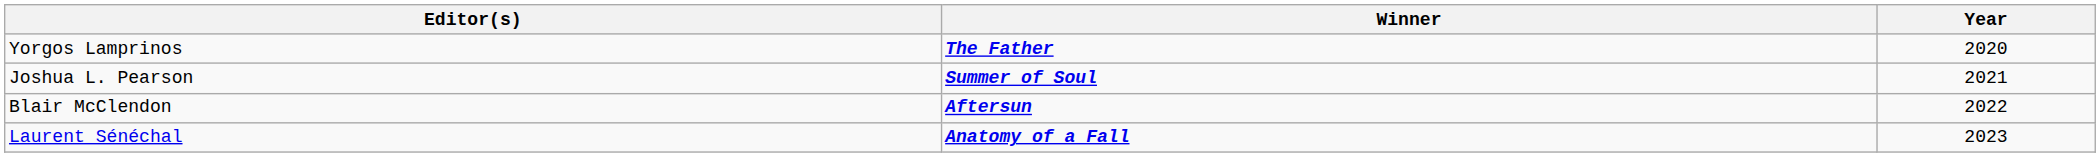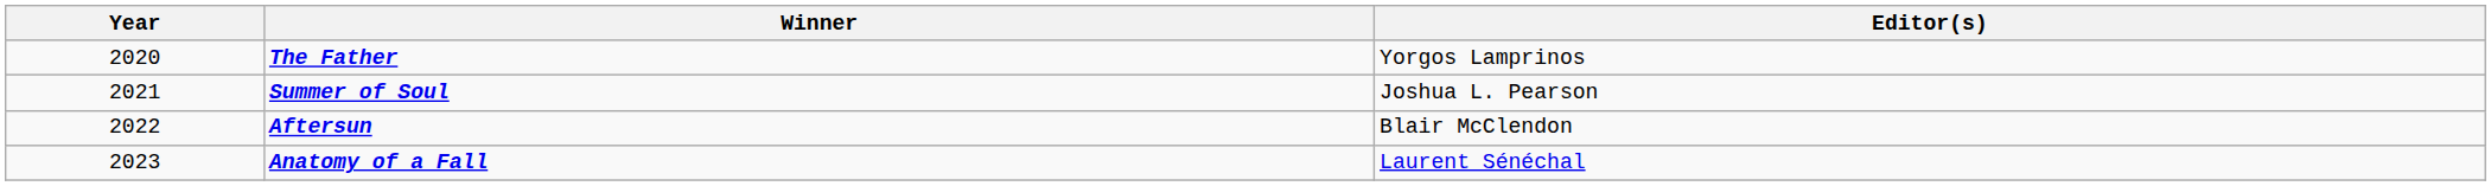columns swapped: Year <-> Editor(s)
